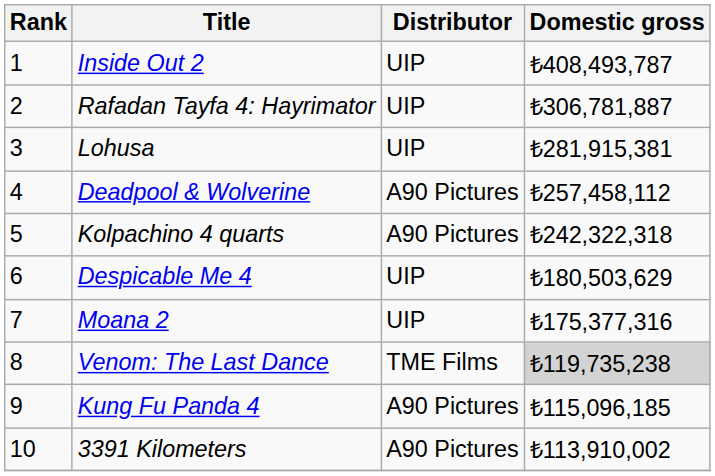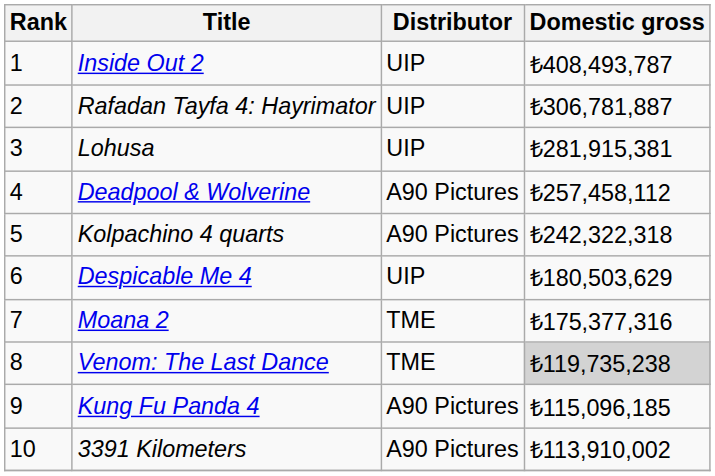Moana 2 | Distributor: UIP -> TME
Venom: The Last Dance | Distributor: TME Films -> TME
